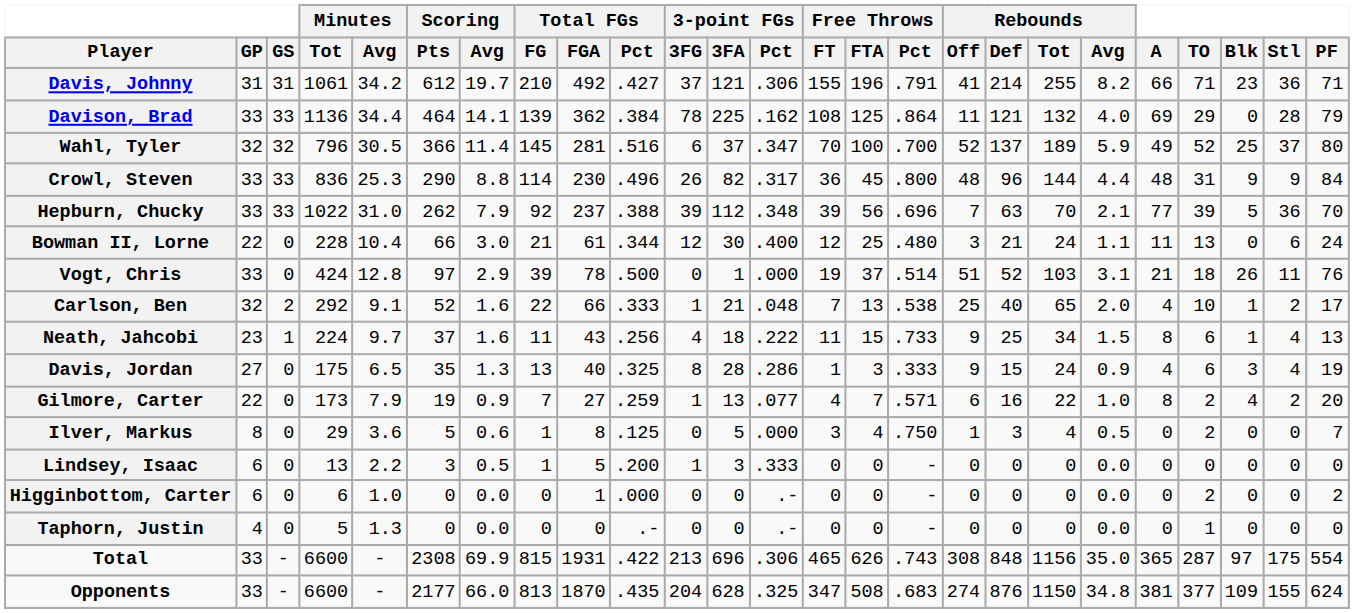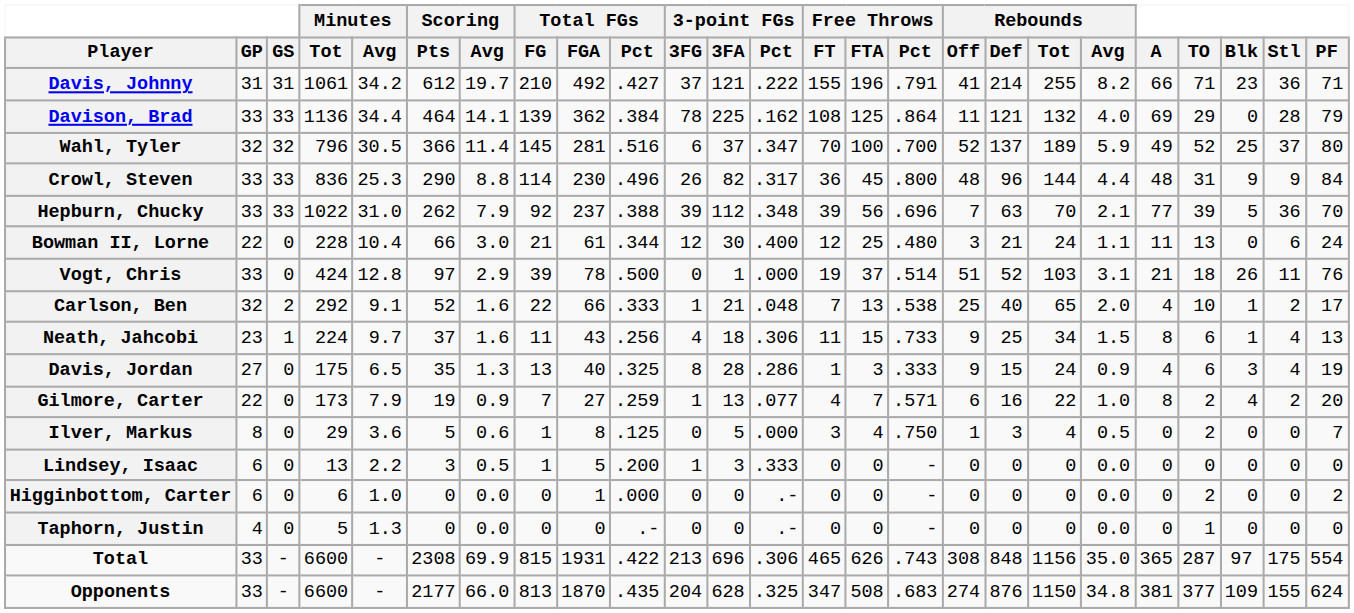Davis, Johnny | 3-point FGs / Pct: .306 -> .222
Neath, Jahcobi | 3-point FGs / Pct: .222 -> .306
